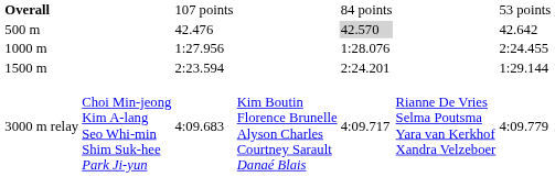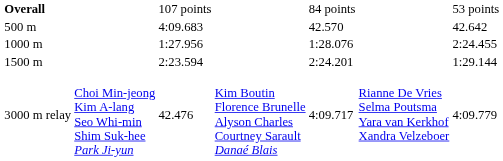500 m | column 3: 42.476 -> 4:09.683
500 m | column 5: lightgrey background -> no background
3000 m relay | column 3: 4:09.683 -> 42.476
